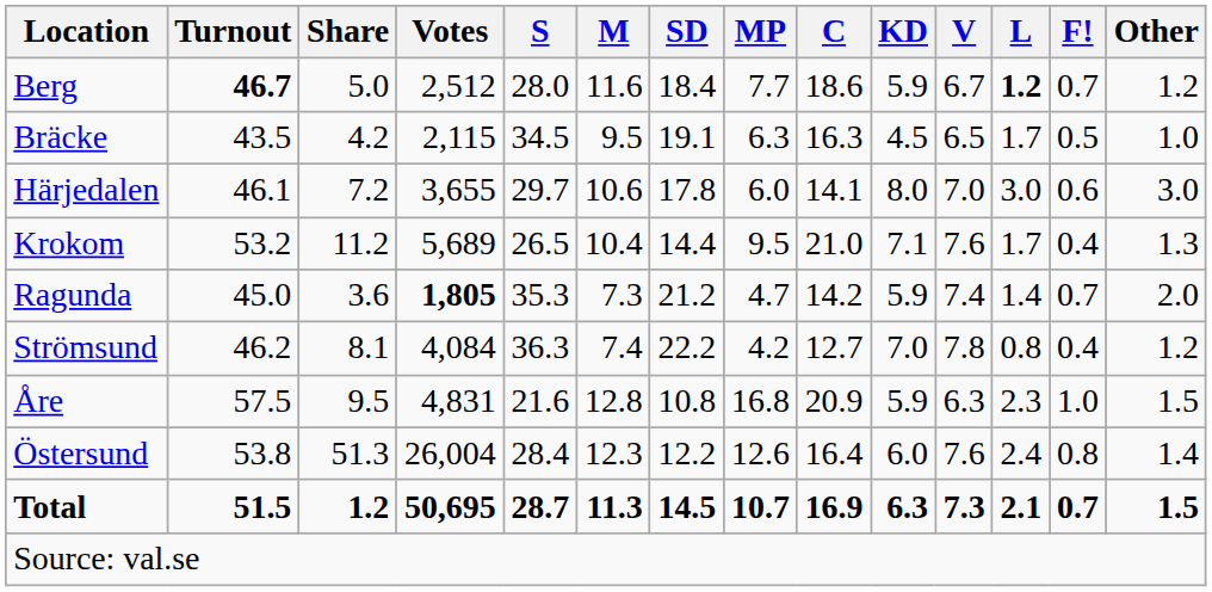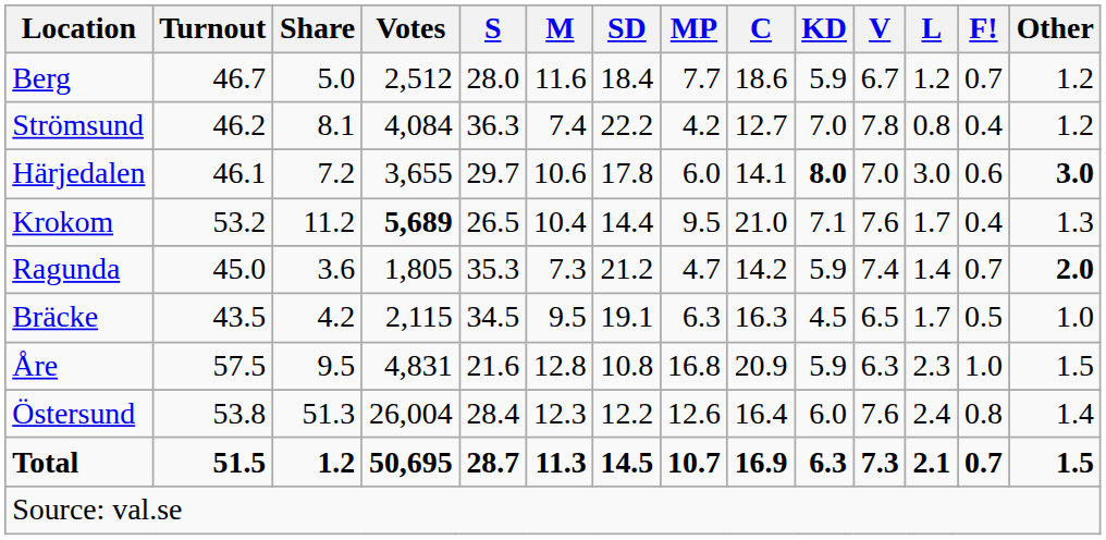Berg | Turnout: bold -> normal
Berg | L: bold -> normal
rows swapped: Bräcke <-> Strömsund
Härjedalen | KD: normal -> bold
Härjedalen | Other: normal -> bold
Krokom | Votes: normal -> bold
Ragunda | Votes: bold -> normal
Ragunda | Other: normal -> bold
